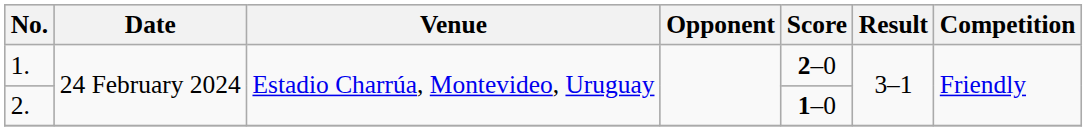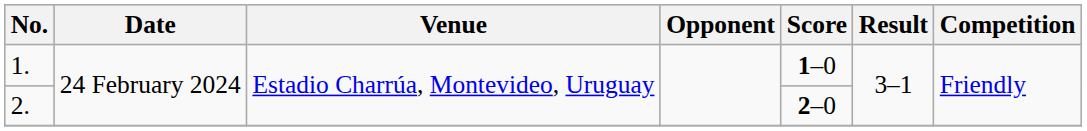1. | Score: 2–0 -> 1–0
2. | Score: 1–0 -> 2–0
